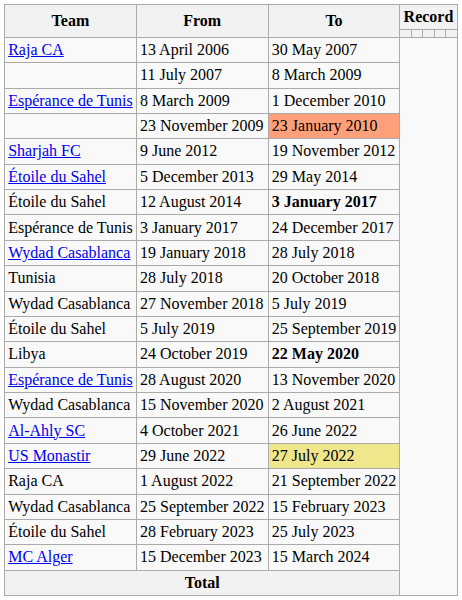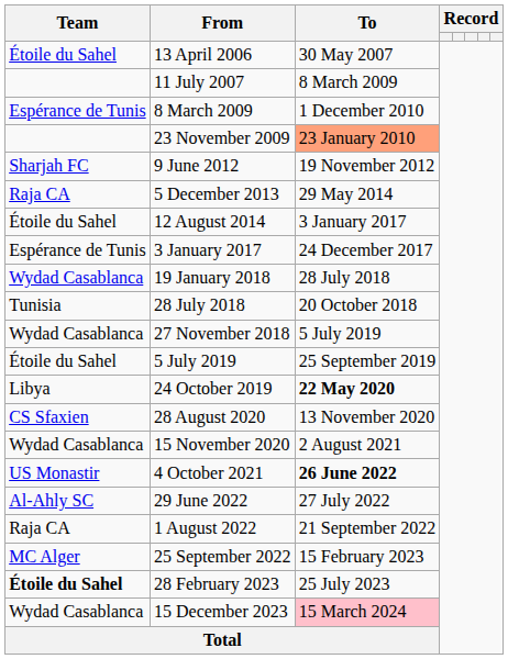13 April 2006 | Team: Raja CA -> Étoile du Sahel
5 December 2013 | Team: Étoile du Sahel -> Raja CA
12 August 2014 | To: bold -> normal
28 August 2020 | Team: Espérance de Tunis -> CS Sfaxien
4 October 2021 | Team: Al-Ahly SC -> US Monastir
4 October 2021 | To: normal -> bold
29 June 2022 | Team: US Monastir -> Al-Ahly SC
29 June 2022 | To: khaki background -> no background
25 September 2022 | Team: Wydad Casablanca -> MC Alger
28 February 2023 | Team: normal -> bold
15 December 2023 | Team: MC Alger -> Wydad Casablanca
15 December 2023 | To: no background -> pink background
